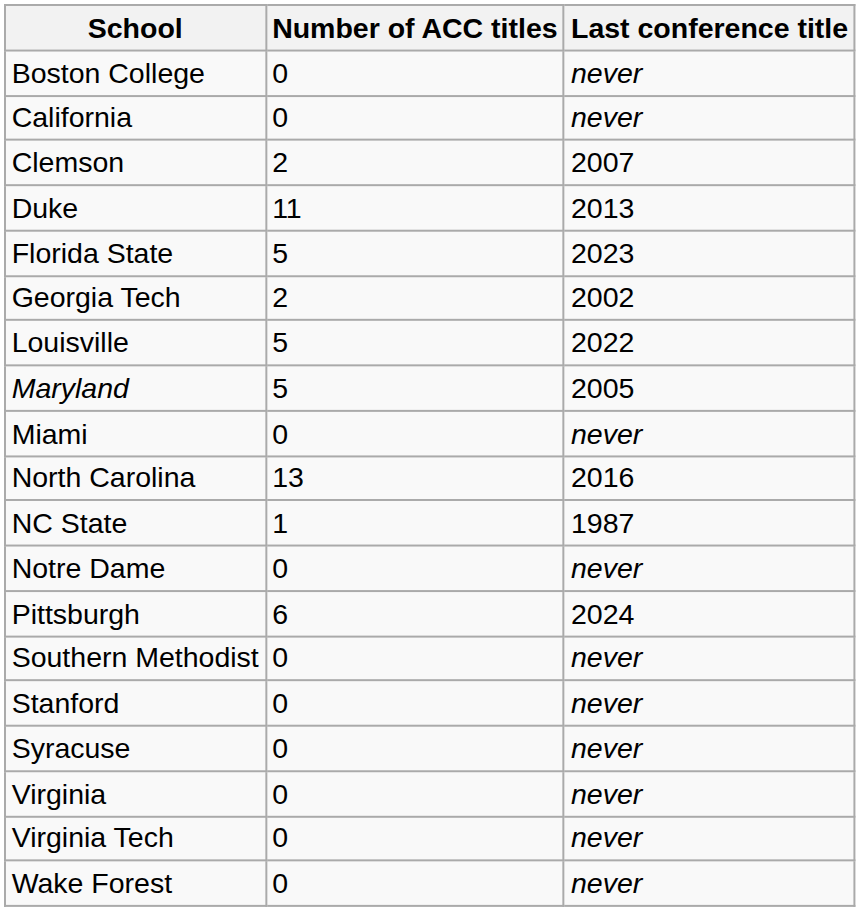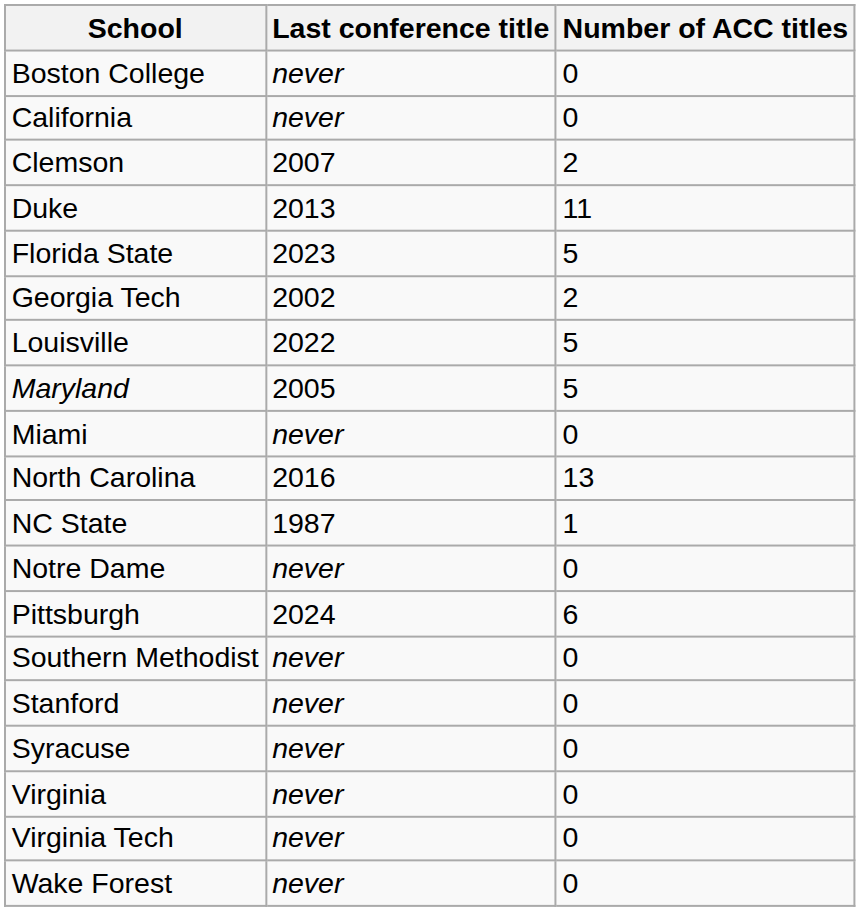columns swapped: Last conference title <-> Number of ACC titles
